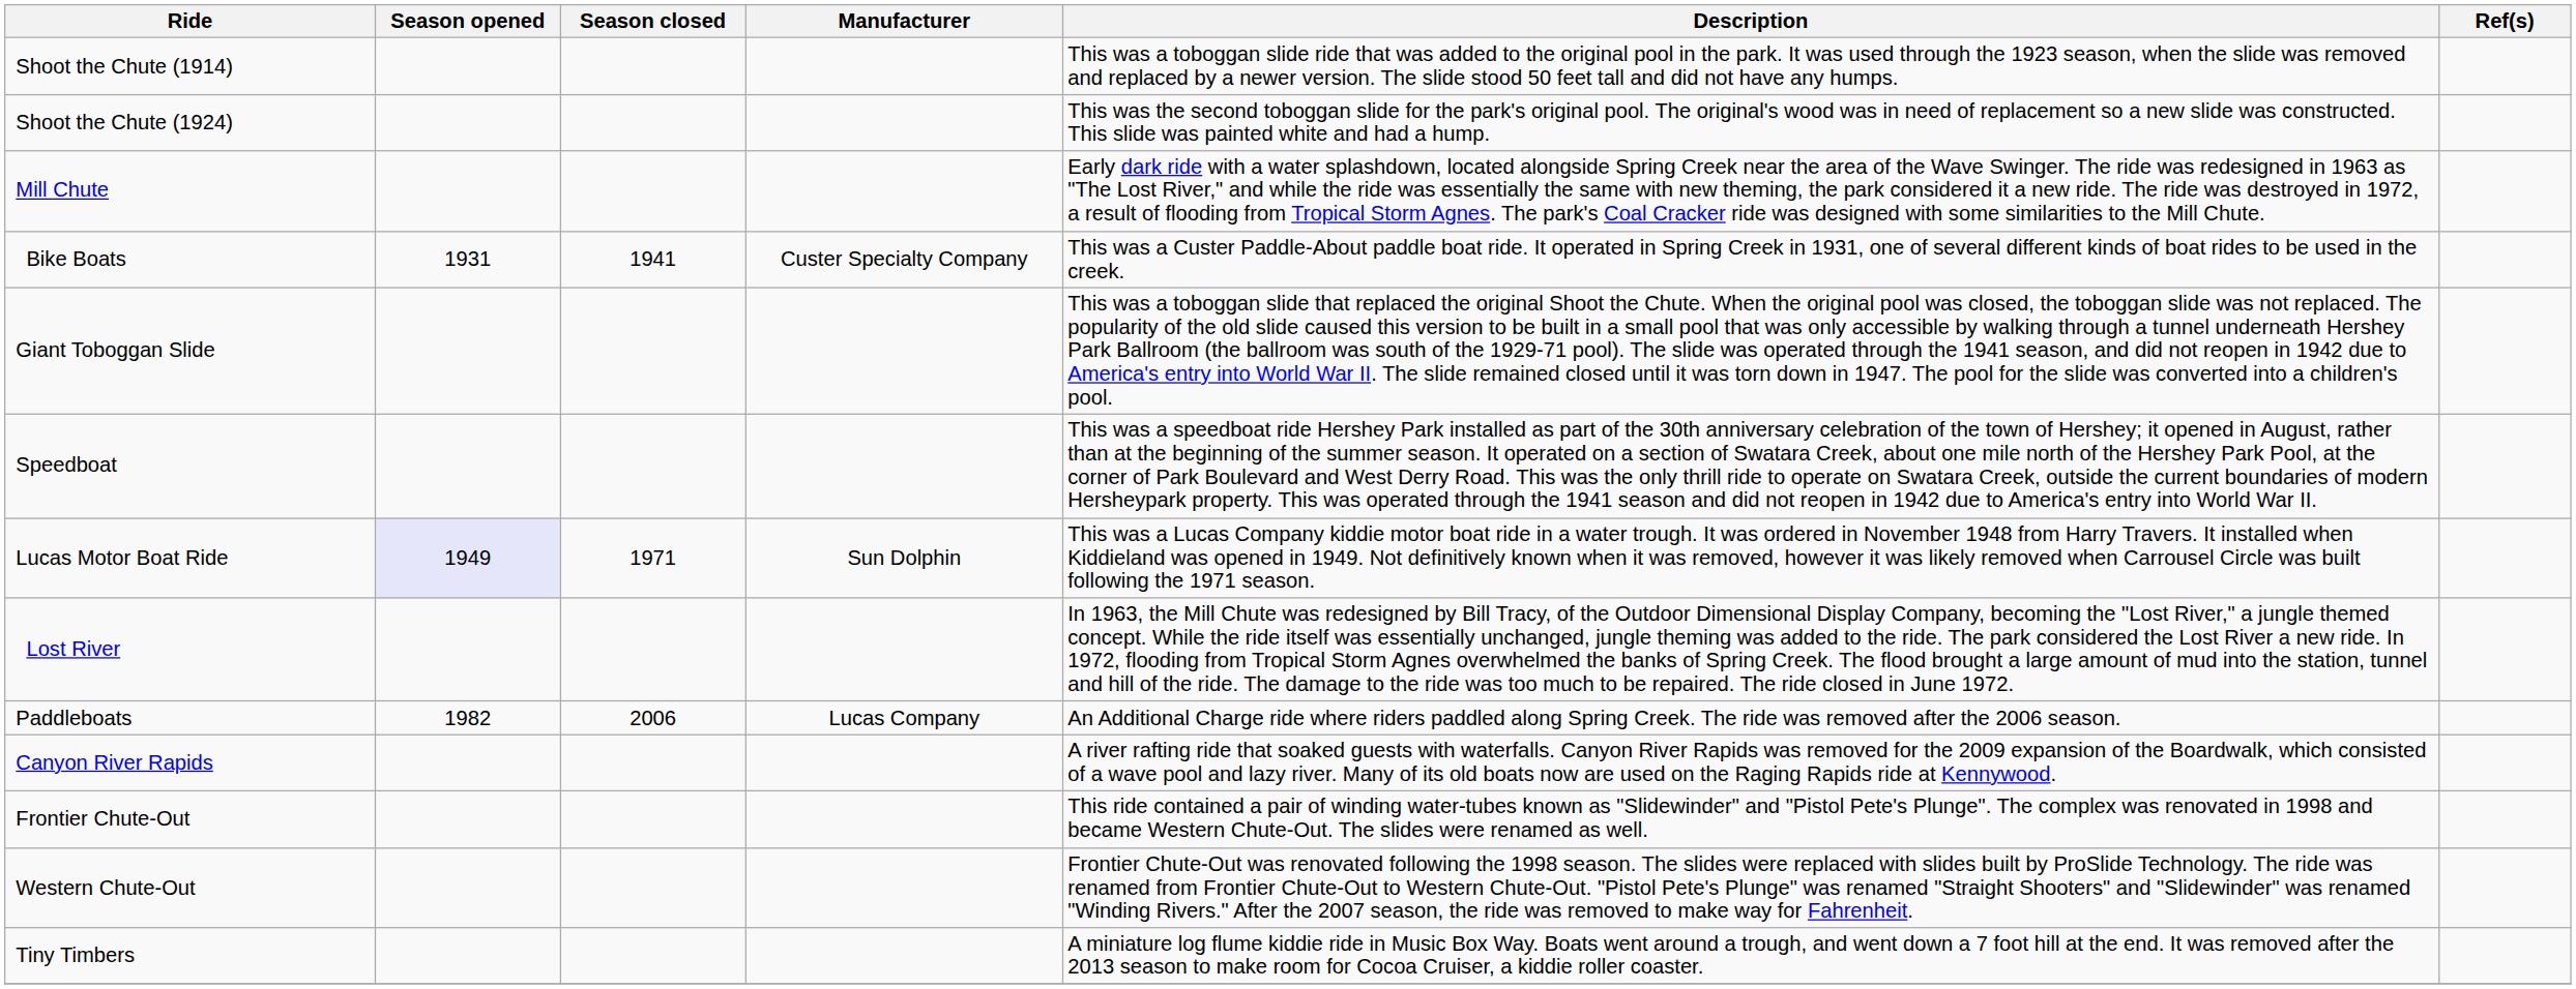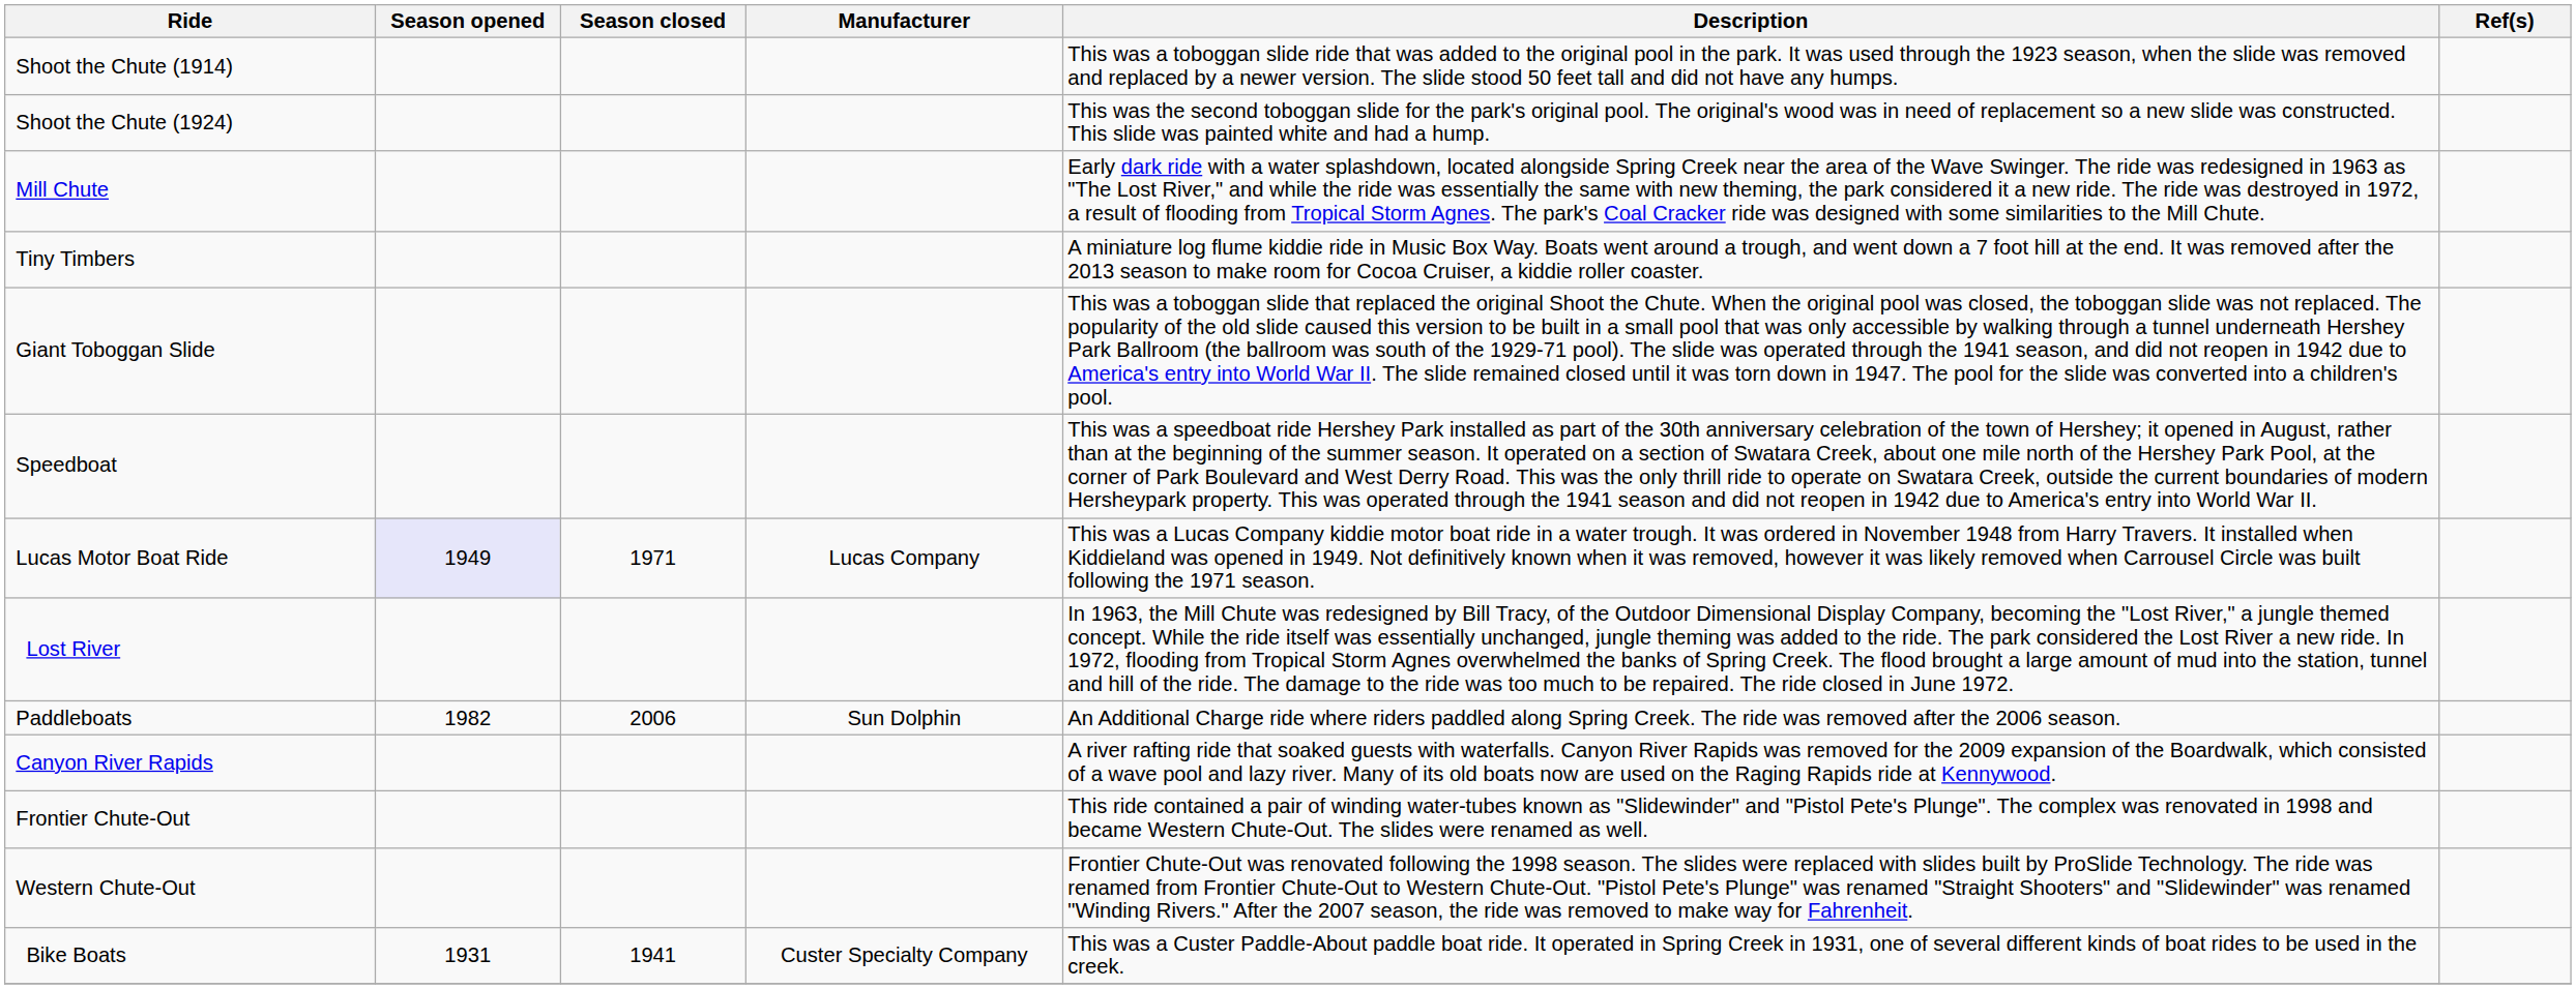rows swapped: Bike Boats <-> Tiny Timbers
Lucas Motor Boat Ride | Manufacturer: Sun Dolphin -> Lucas Company
Paddleboats | Manufacturer: Lucas Company -> Sun Dolphin
